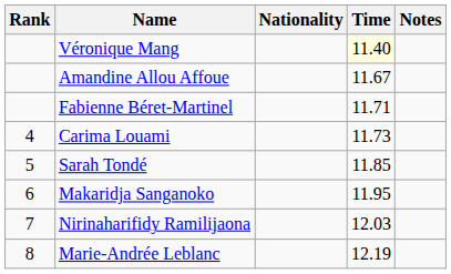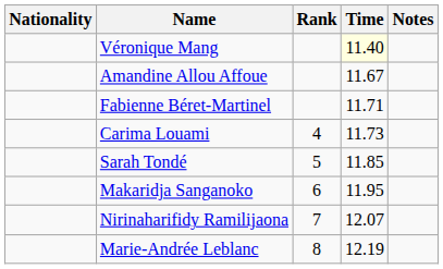columns swapped: Rank <-> Nationality
Nirinaharifidy Ramilijaona | Time: 12.03 -> 12.07
